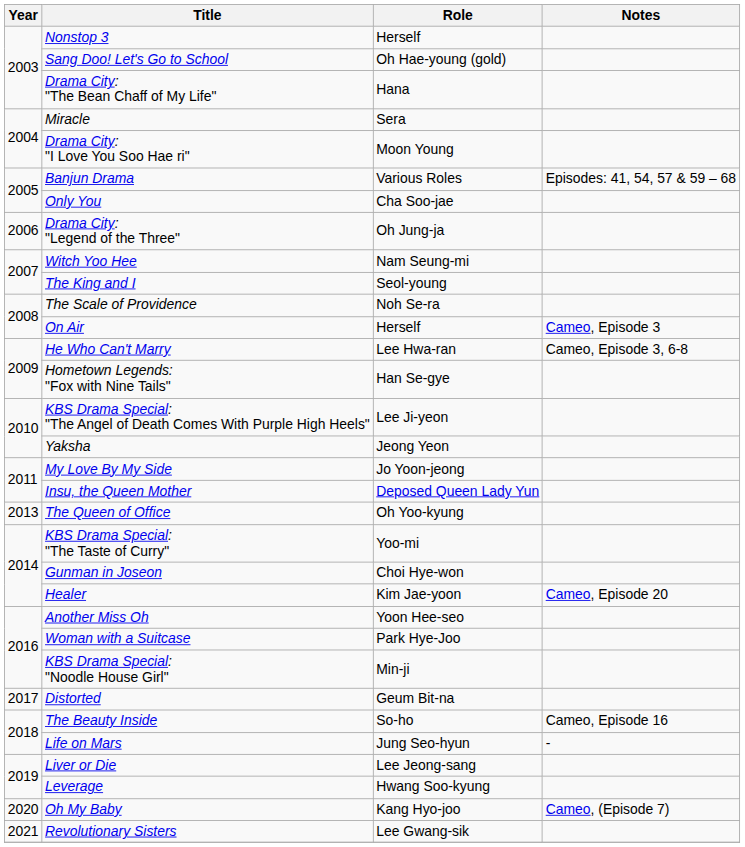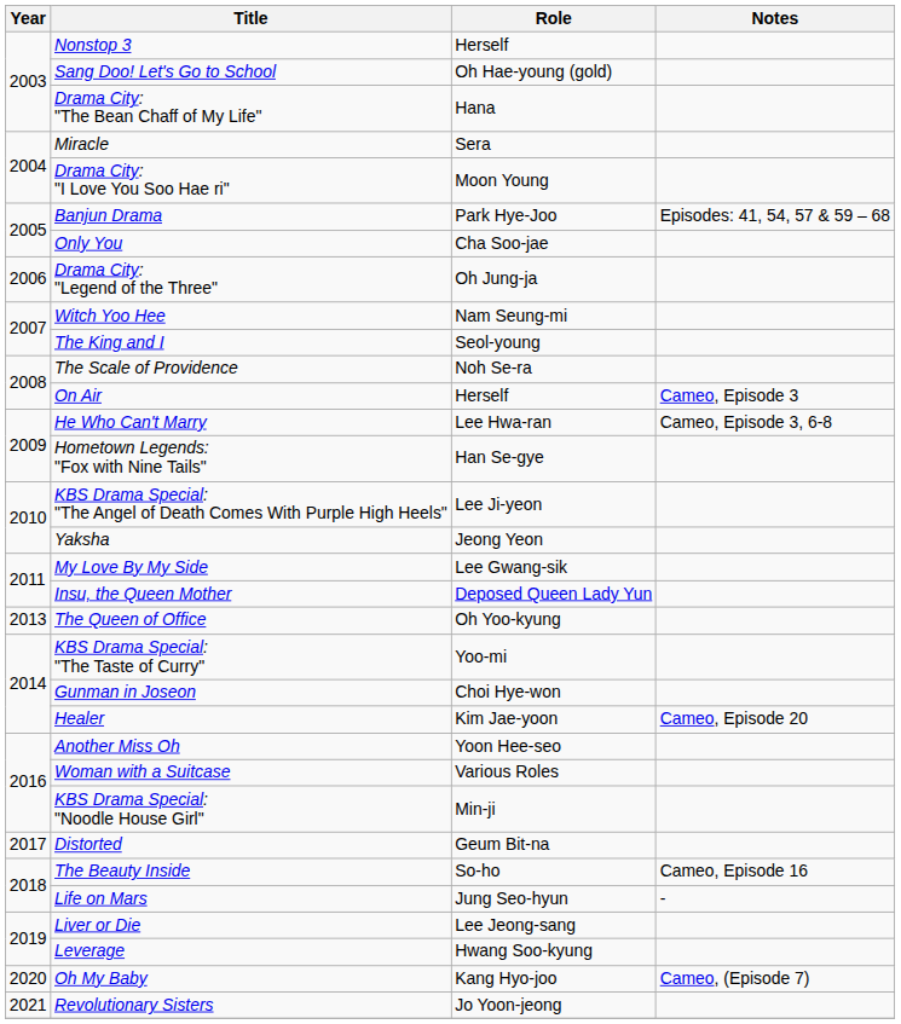Banjun Drama | Role: Various Roles -> Park Hye-Joo
My Love By My Side | Role: Jo Yoon-jeong -> Lee Gwang-sik
Woman with a Suitcase | Role: Park Hye-Joo -> Various Roles
Revolutionary Sisters | Role: Lee Gwang-sik -> Jo Yoon-jeong
